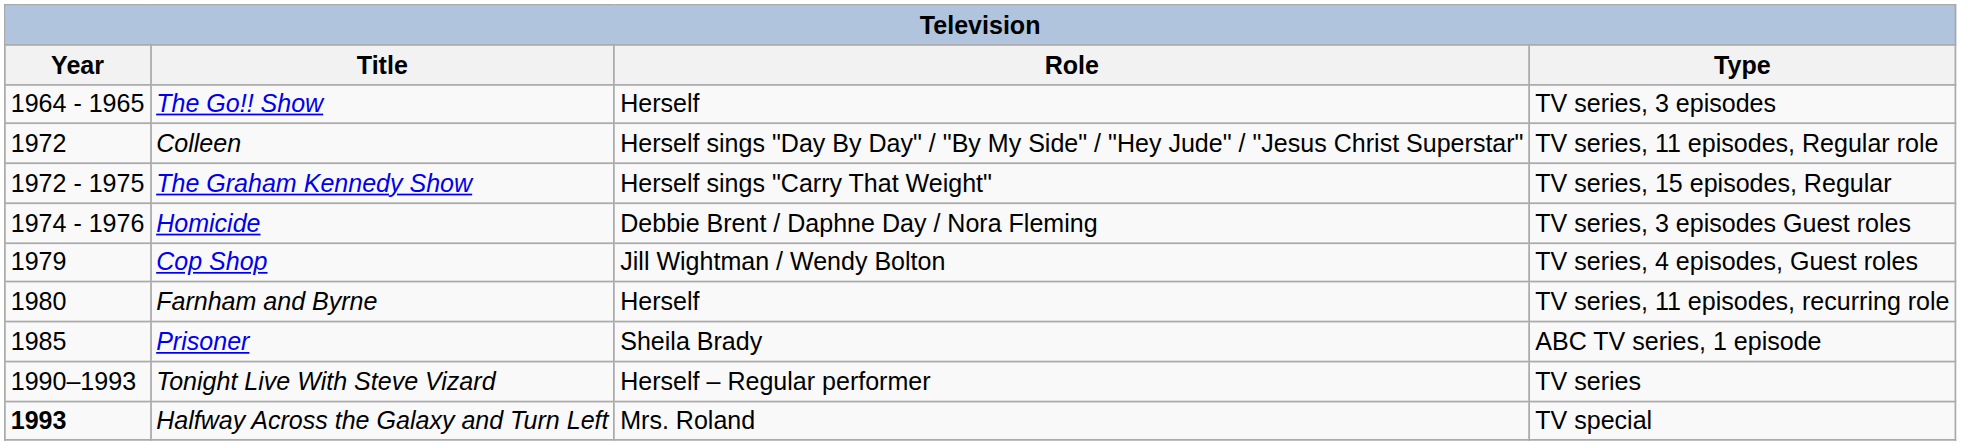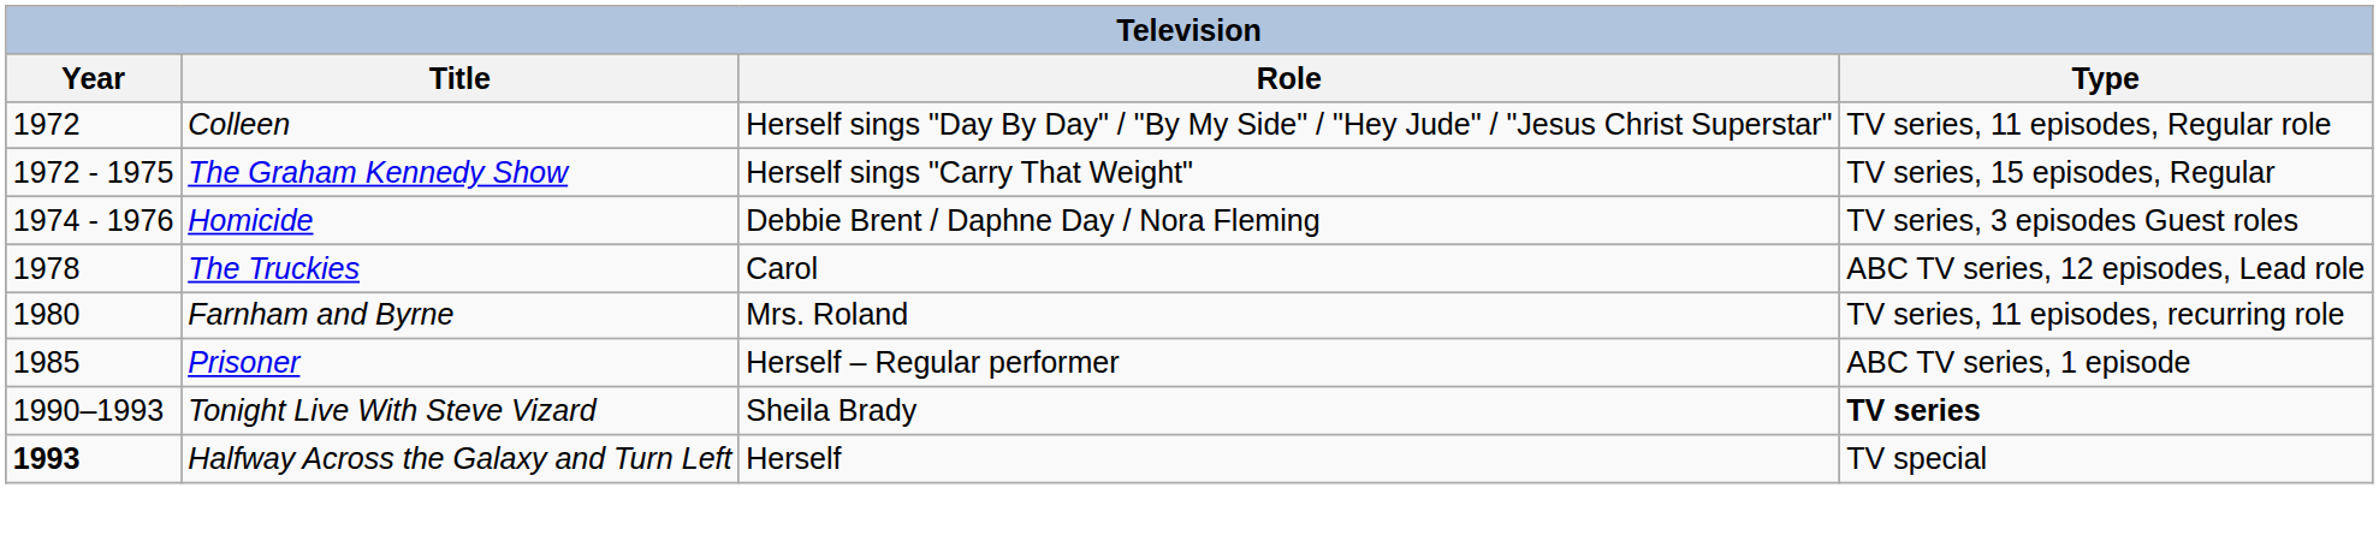- row: 1964 - 1965 | The Go!! Show | Herself | TV series, 3 episodes
+ row: 1978 | The Truckies | Carol | ABC TV series, 12 episodes, Lead role
- row: 1979 | Cop Shop | Jill Wightman / Wendy Bolton | TV series, 4 episodes, Guest roles
Farnham and Byrne | Role: Herself -> Mrs. Roland
Prisoner | Role: Sheila Brady -> Herself – Regular performer
Tonight Live With Steve Vizard | Role: Herself – Regular performer -> Sheila Brady
Tonight Live With Steve Vizard | Type: normal -> bold
Halfway Across the Galaxy and Turn Left | Role: Mrs. Roland -> Herself
